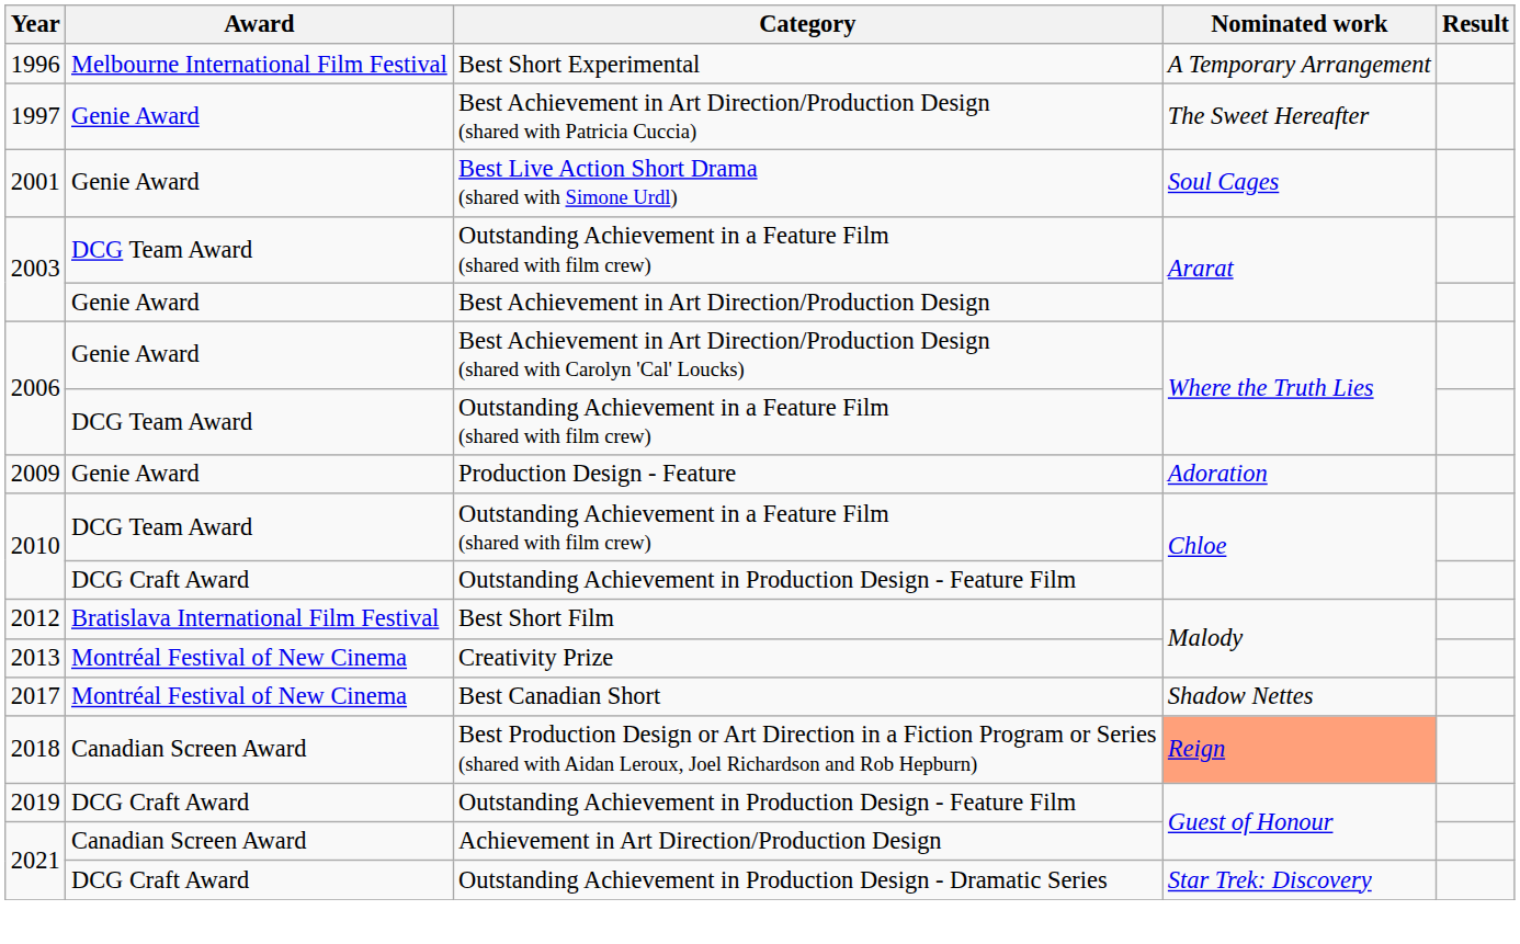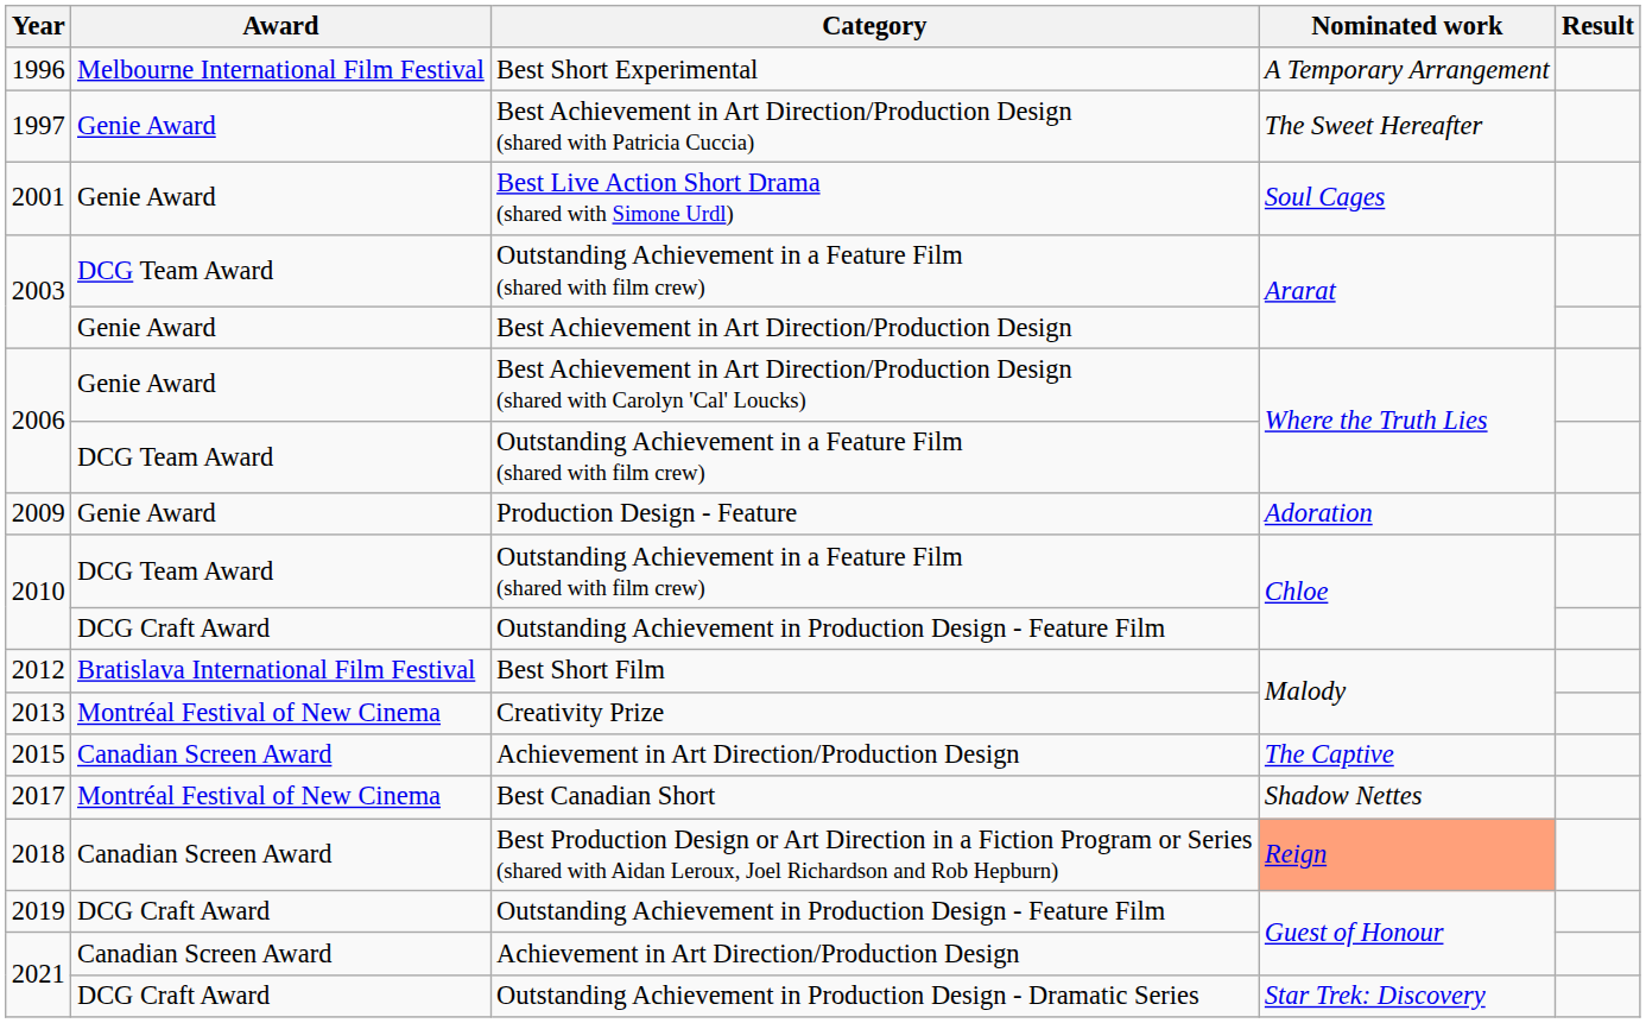+ row: 2015 | Canadian Screen Award | Achievement in Art Direction/Production Design | The Captive
